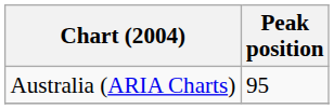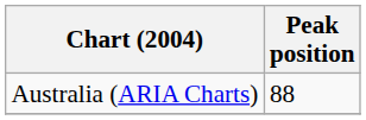Australia (ARIA Charts) | Peak position: 95 -> 88
